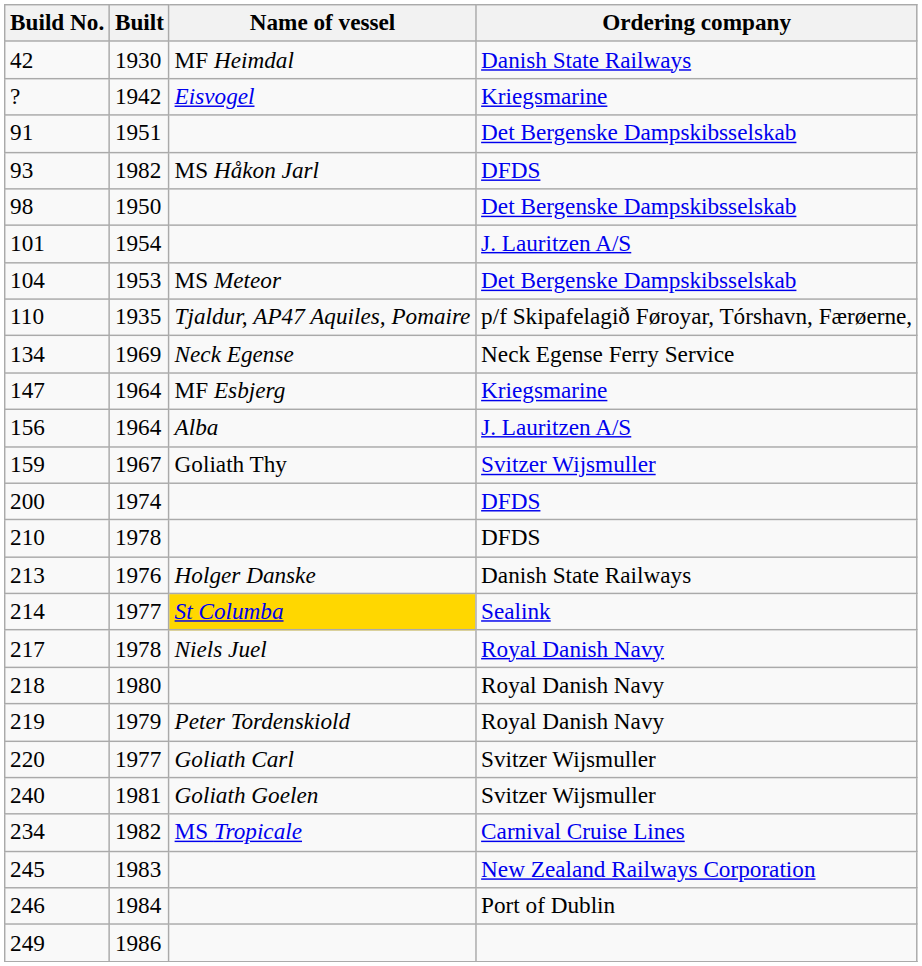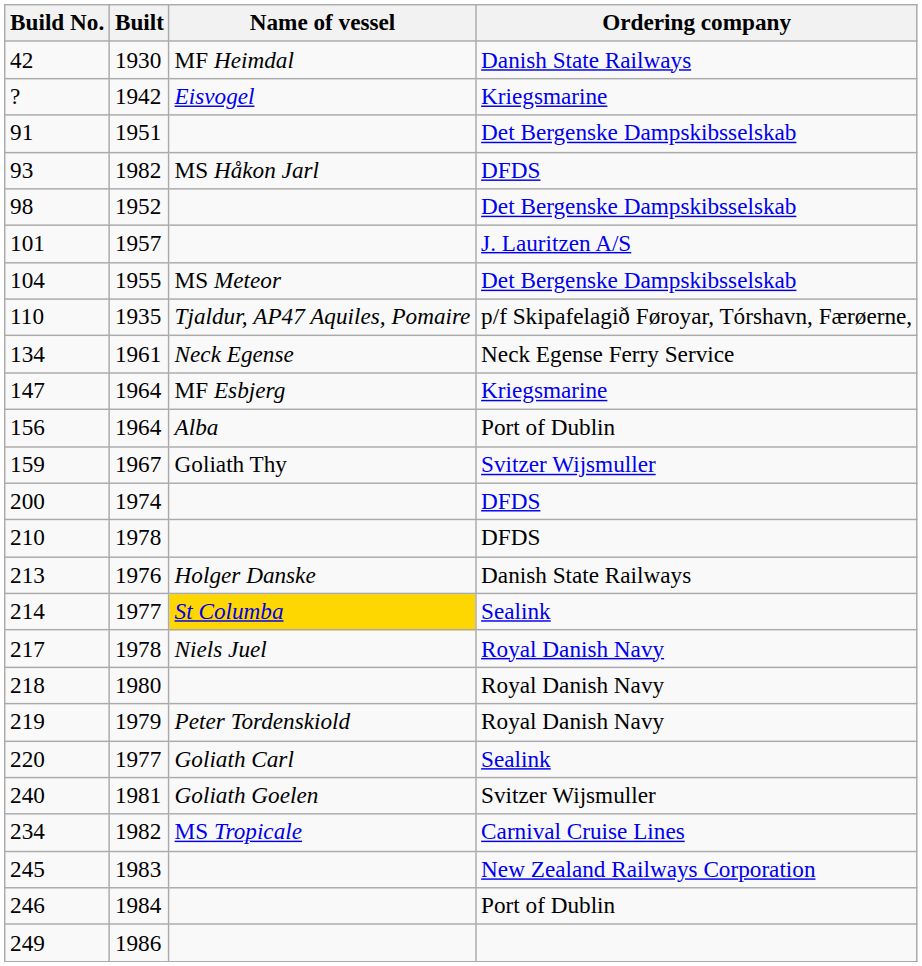98 | Built: 1950 -> 1952
101 | Built: 1954 -> 1957
104 | Built: 1953 -> 1955
134 | Built: 1969 -> 1961
156 | Ordering company: J. Lauritzen A/S -> Port of Dublin
220 | Ordering company: Svitzer Wijsmuller -> Sealink
